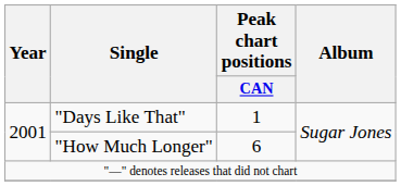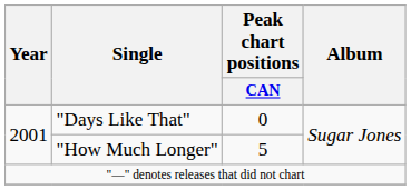"Days Like That" | Peak chart positions / CAN: 1 -> 0
"How Much Longer" | Peak chart positions / CAN: 6 -> 5
